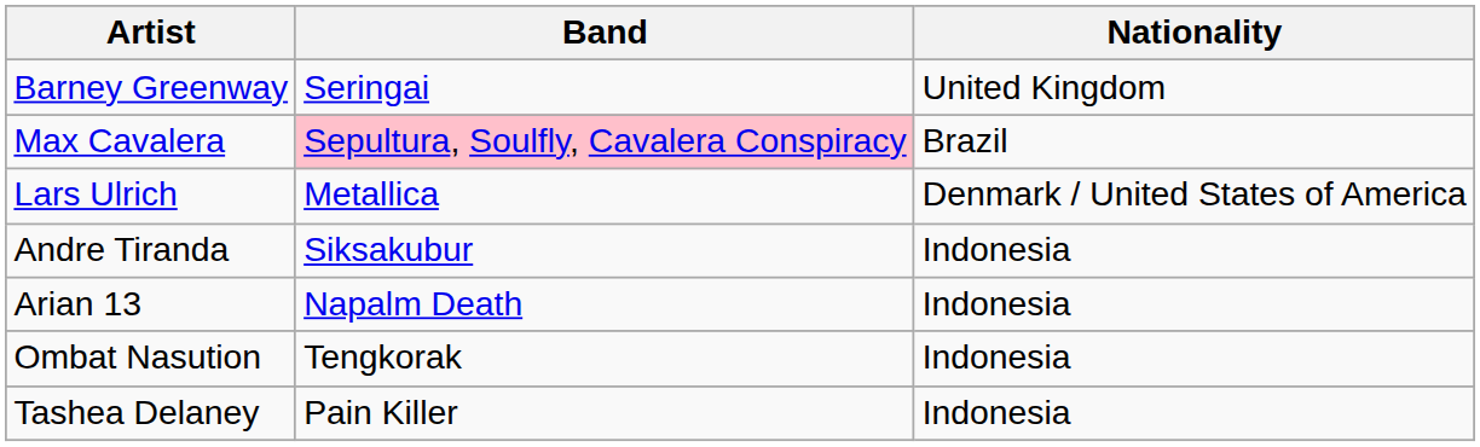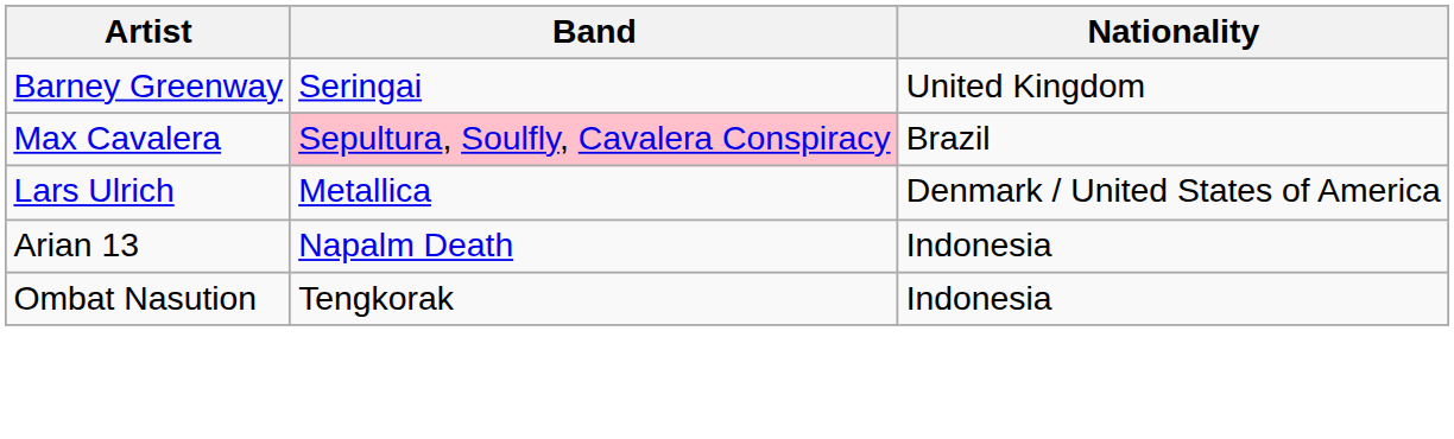- row: Andre Tiranda | Siksakubur | Indonesia
- row: Tashea Delaney | Pain Killer | Indonesia
